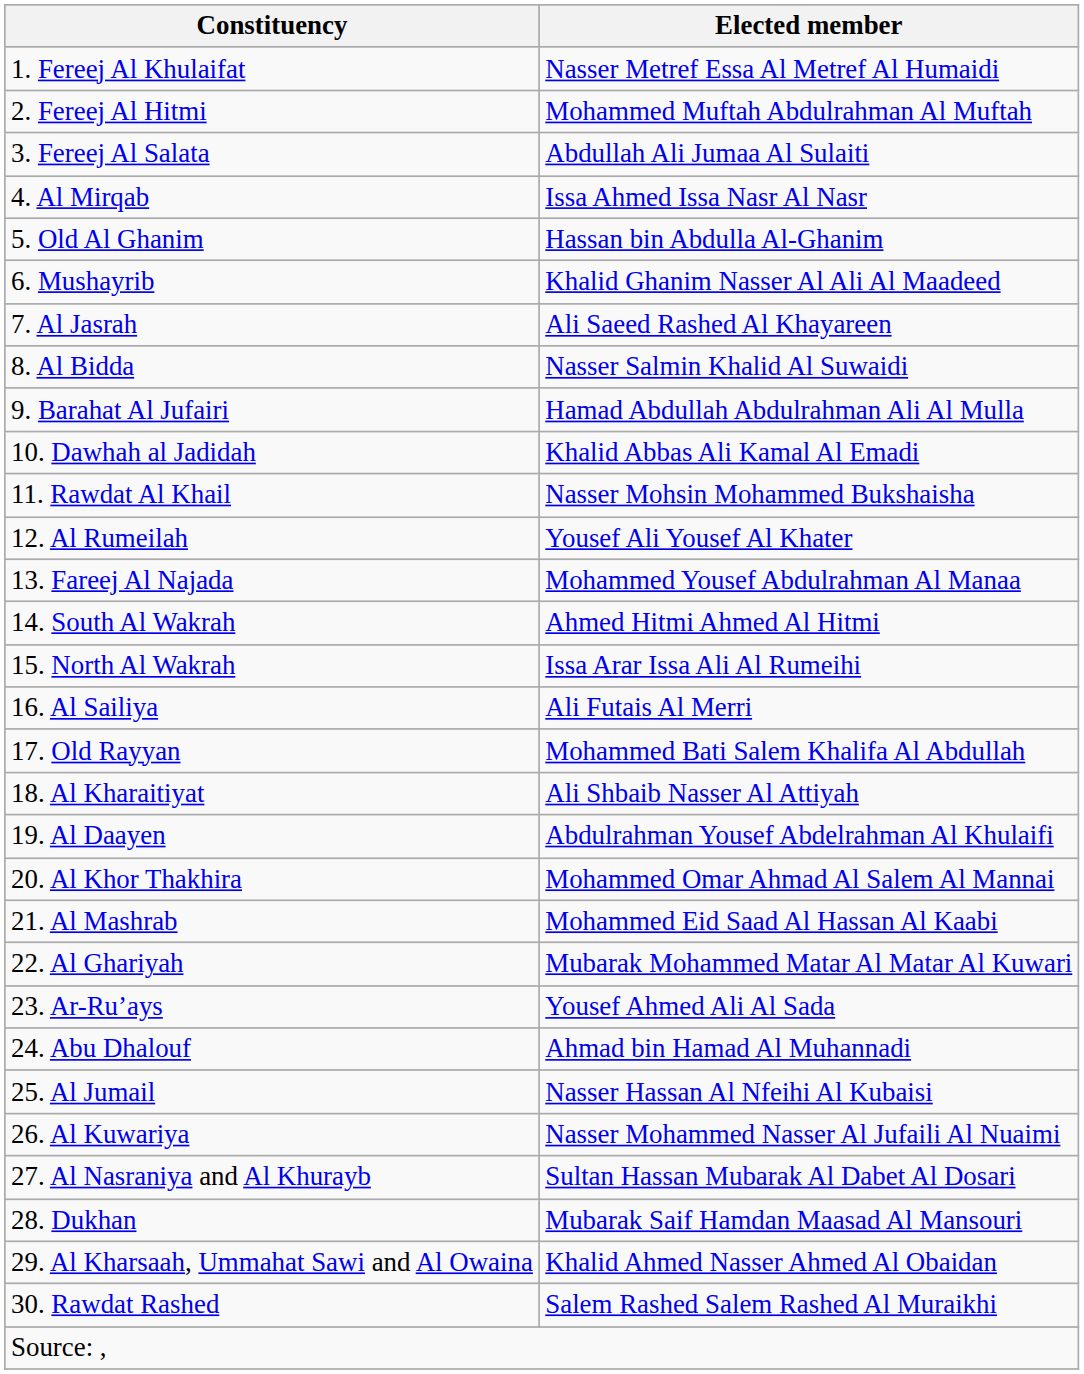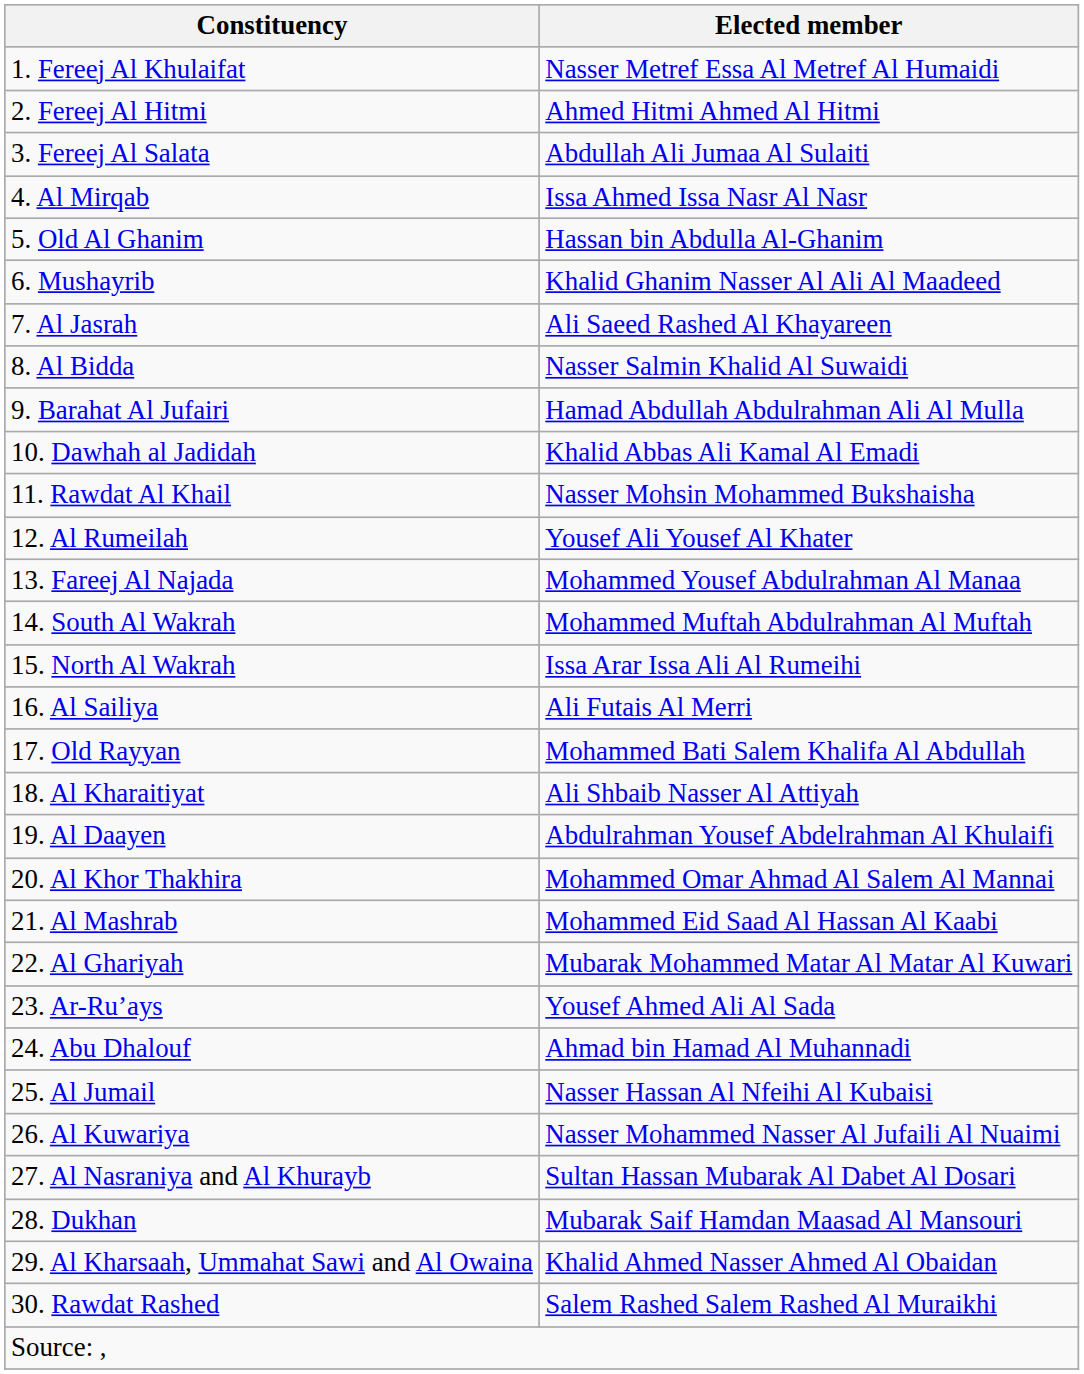2. Fereej Al Hitmi | Elected member: Mohammed Muftah Abdulrahman Al Muftah -> Ahmed Hitmi Ahmed Al Hitmi
14. South Al Wakrah | Elected member: Ahmed Hitmi Ahmed Al Hitmi -> Mohammed Muftah Abdulrahman Al Muftah
